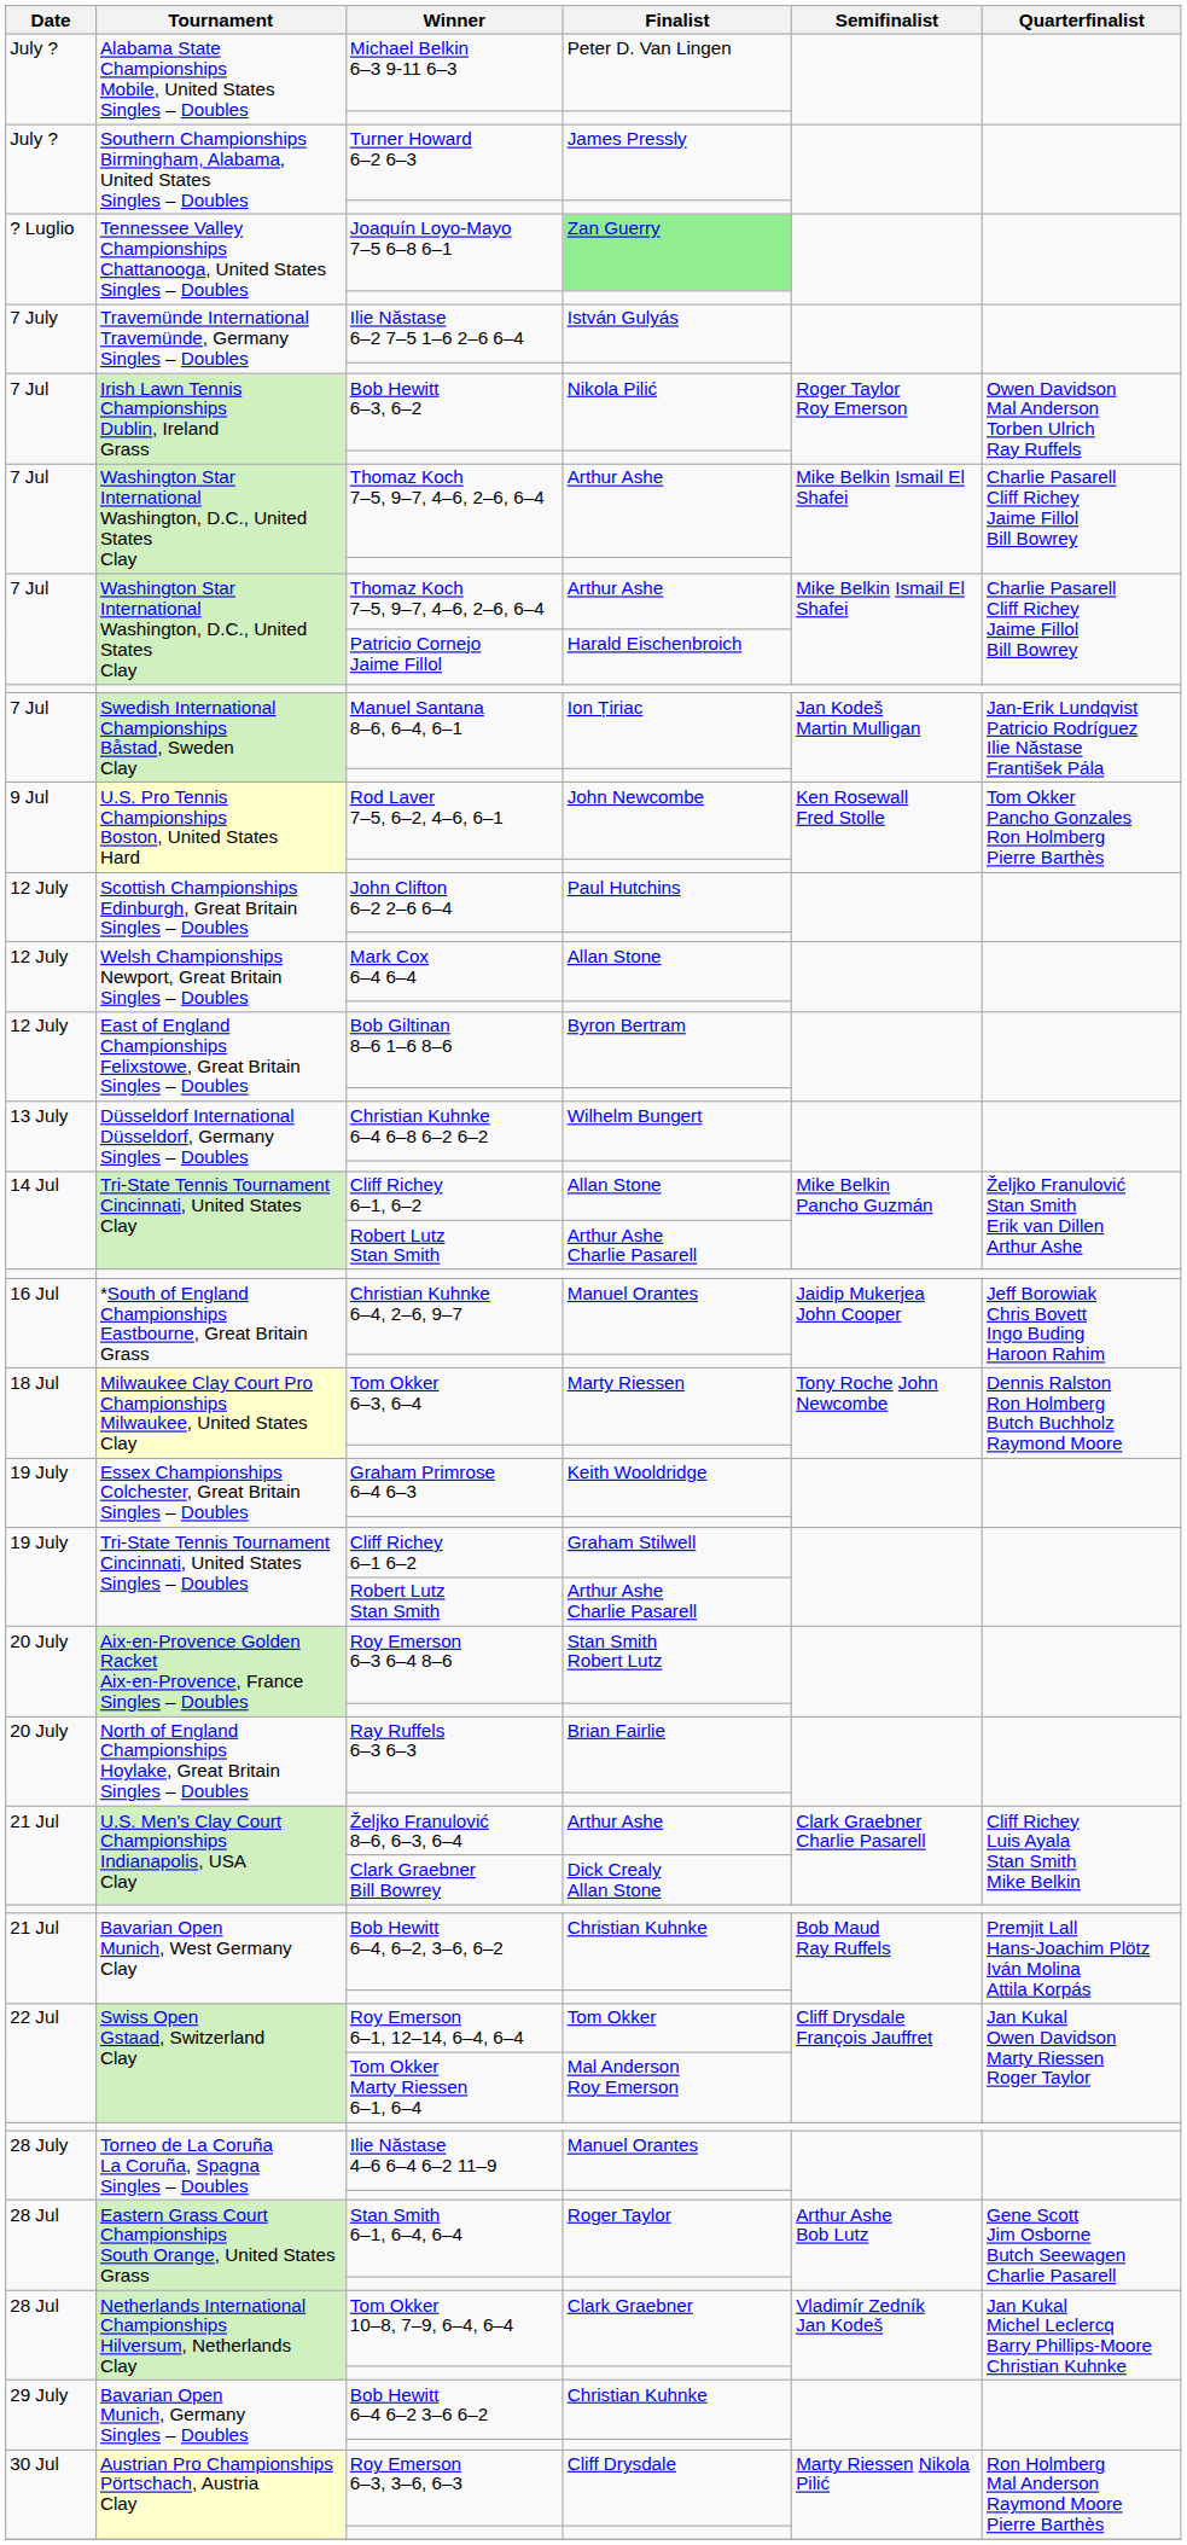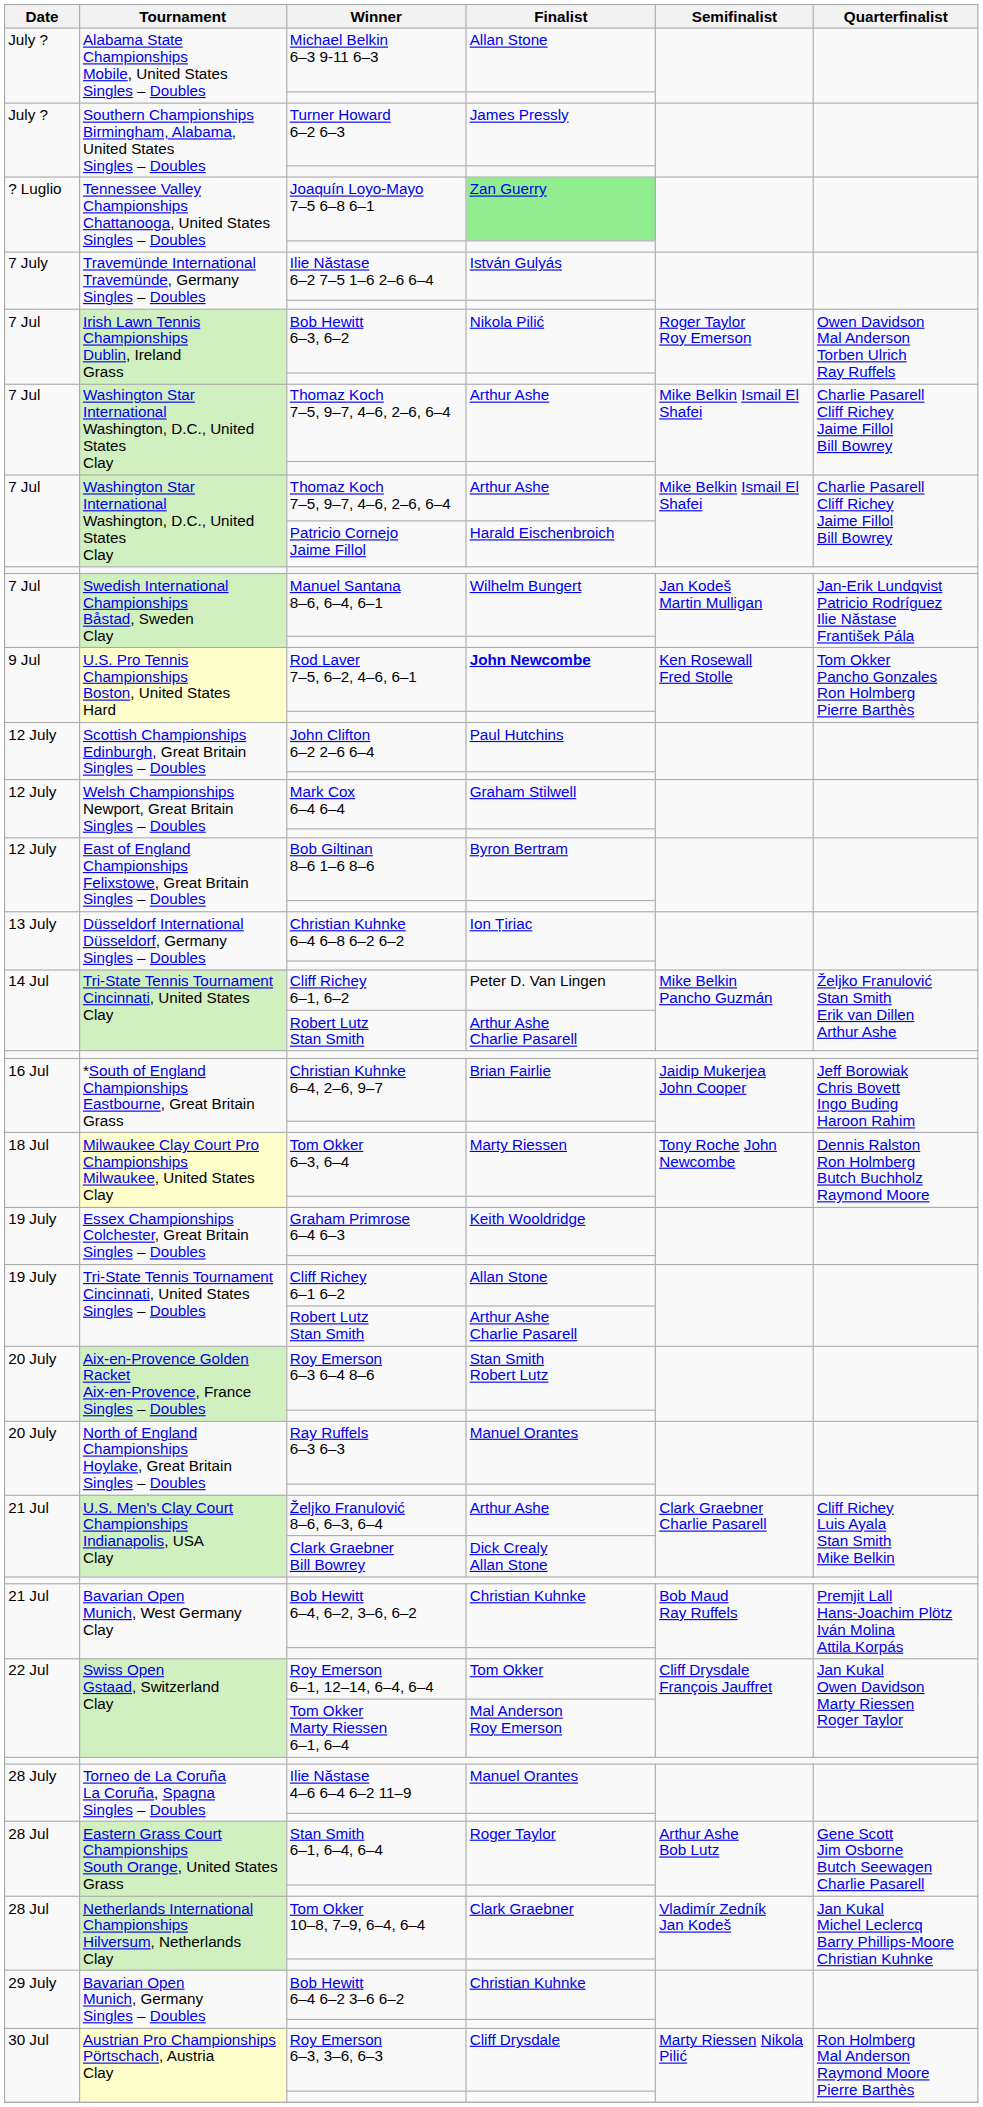Michael Belkin 6–3 9-11 6–3 | Finalist: Peter D. Van Lingen -> Allan Stone
Manuel Santana 8–6, 6–4, 6–1 | Finalist: Ion Țiriac -> Wilhelm Bungert
Rod Laver 7–5, 6–2, 4–6, 6–1 | Finalist: normal -> bold
Mark Cox 6–4 6–4 | Finalist: Allan Stone -> Graham Stilwell
Christian Kuhnke 6–4 6–8 6–2 6–2 | Finalist: Wilhelm Bungert -> Ion Țiriac
Cliff Richey 6–1, 6–2 | Finalist: Allan Stone -> Peter D. Van Lingen
Christian Kuhnke 6–4, 2–6, 9–7 | Finalist: Manuel Orantes -> Brian Fairlie
Cliff Richey 6–1 6–2 | Finalist: Graham Stilwell -> Allan Stone
Ray Ruffels 6–3 6–3 | Finalist: Brian Fairlie -> Manuel Orantes
